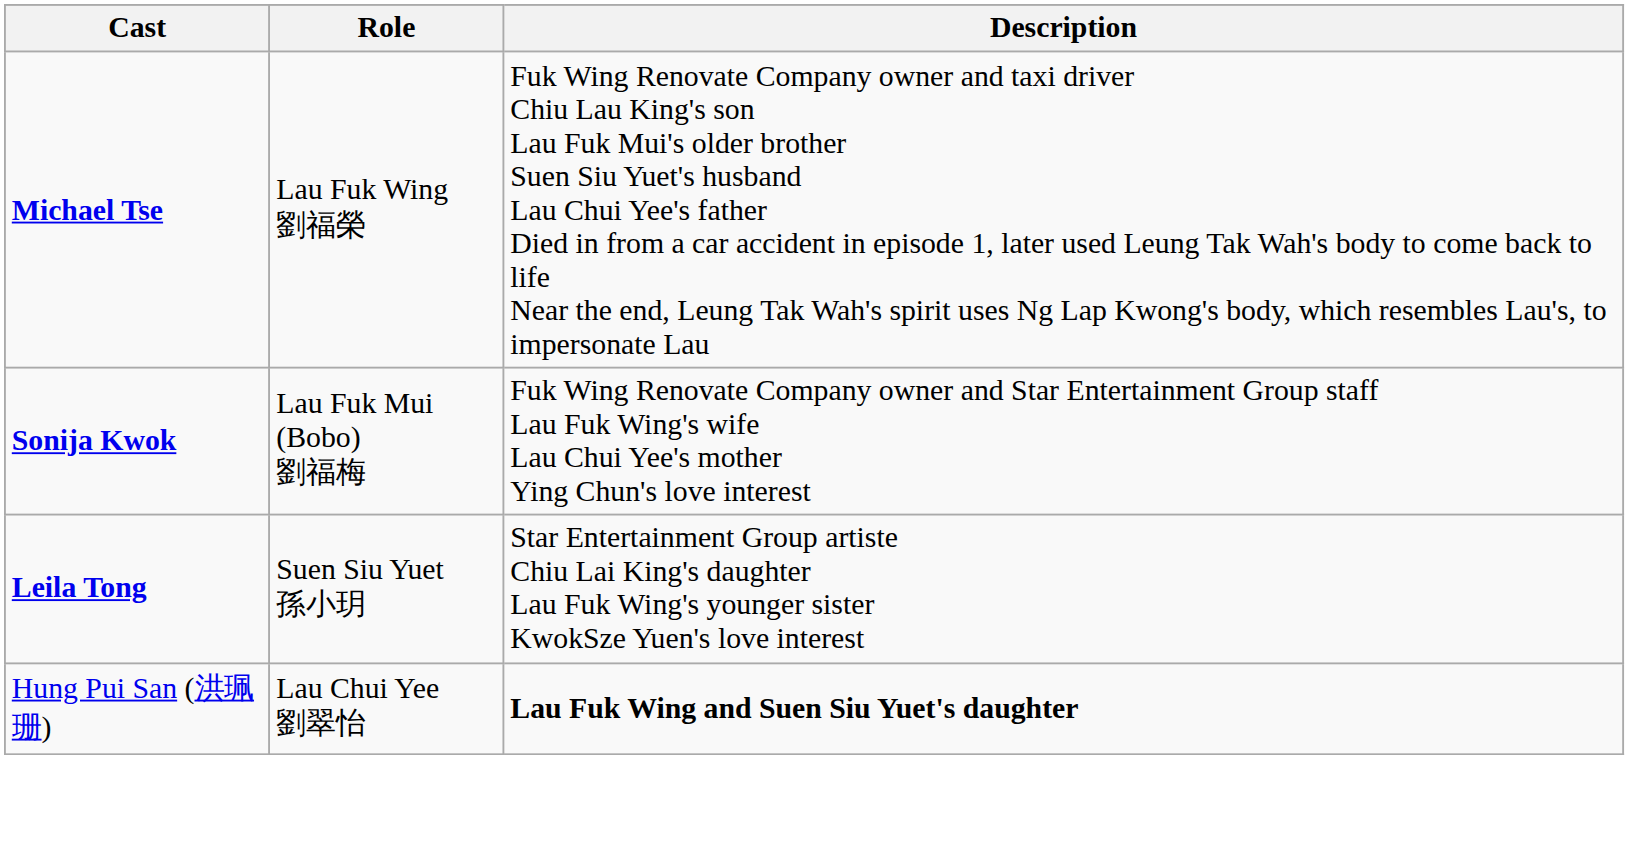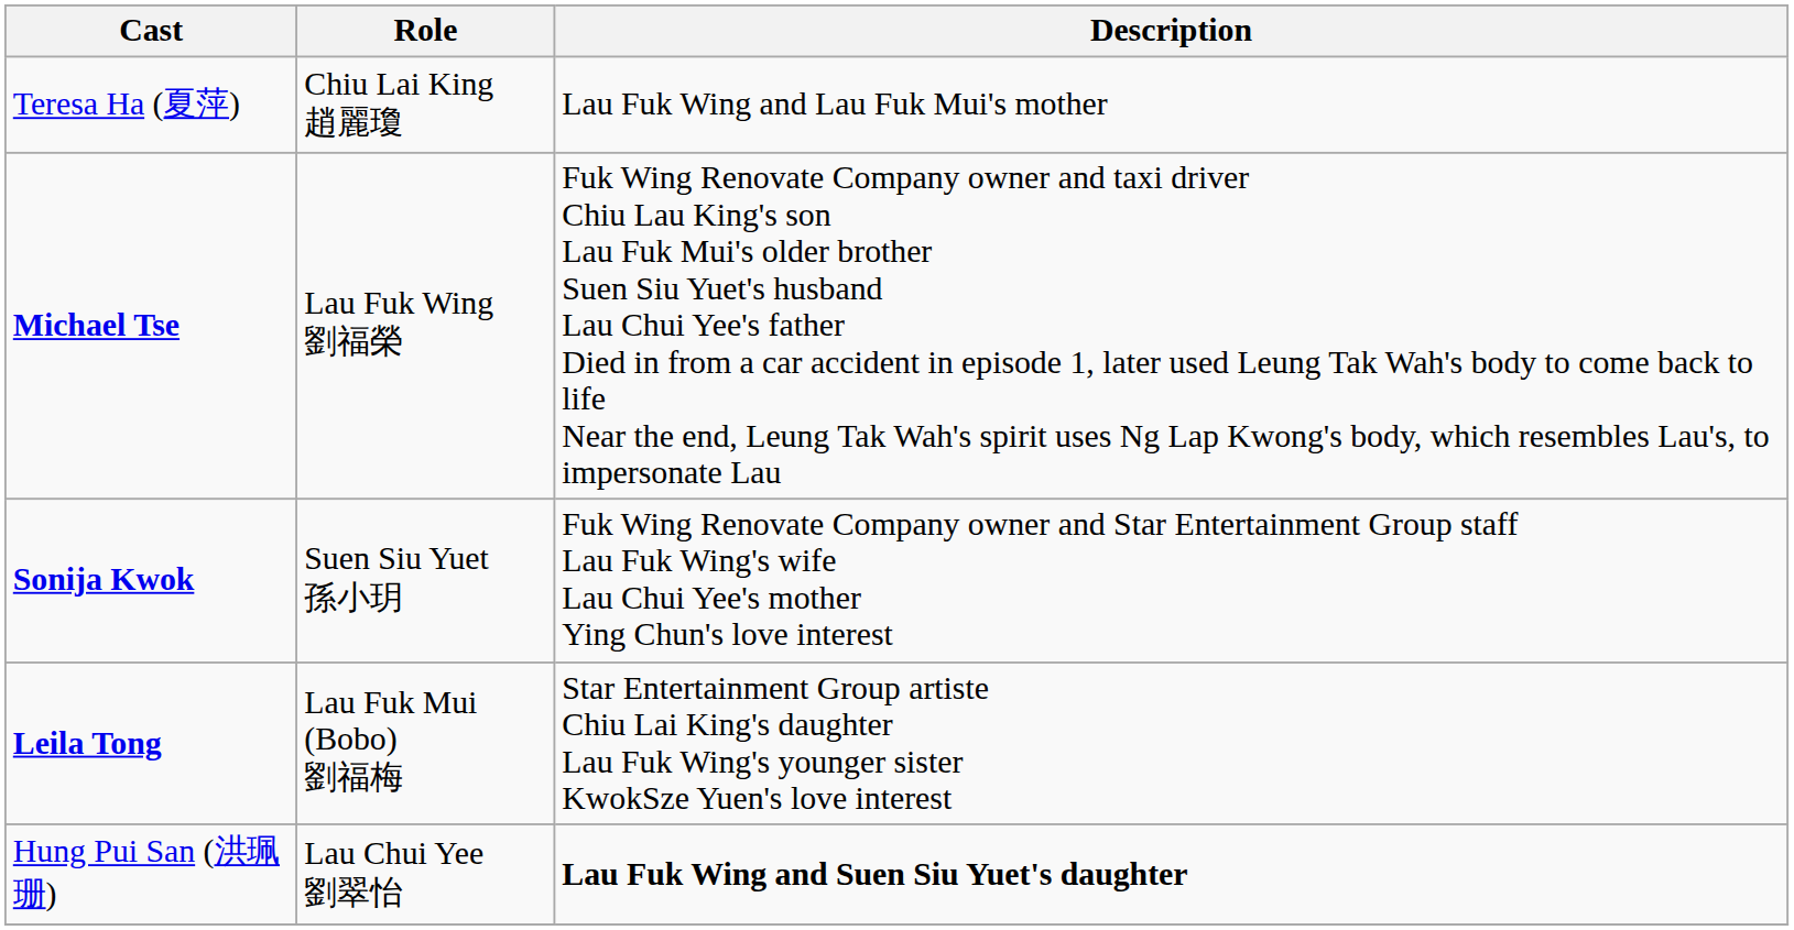+ row: Teresa Ha (夏萍) | Chiu Lai King 趙麗瓊 | Lau Fuk Wing and Lau Fuk Mui's mother
Sonija Kwok | Role: Lau Fuk Mui (Bobo) 劉福梅 -> Suen Siu Yuet 孫小玥
Leila Tong | Role: Suen Siu Yuet 孫小玥 -> Lau Fuk Mui (Bobo) 劉福梅
